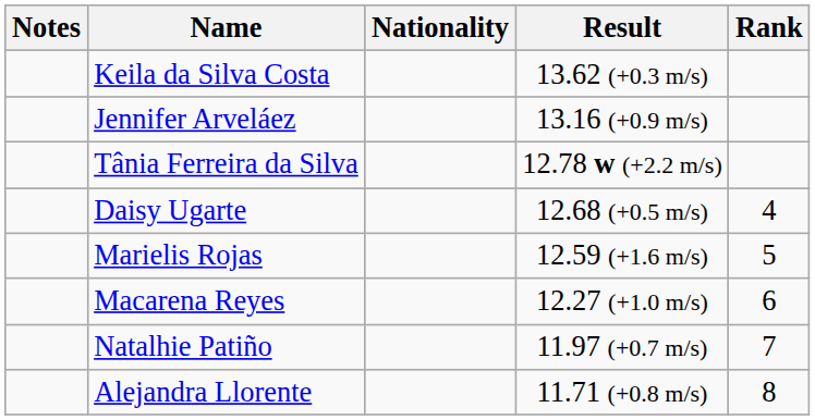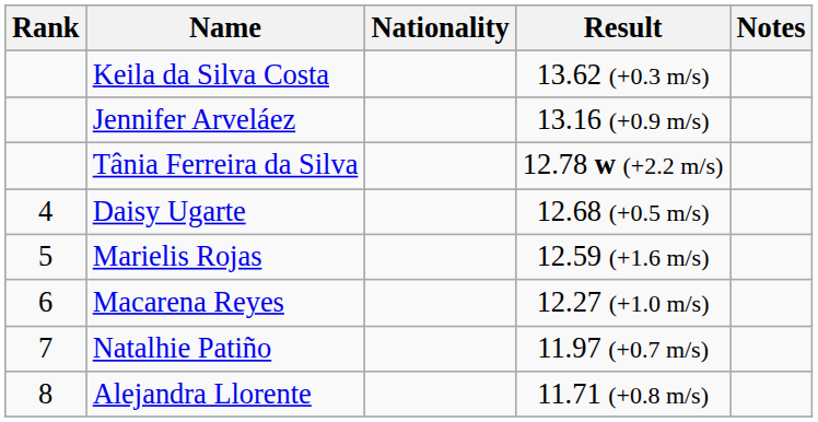columns swapped: Rank <-> Notes
